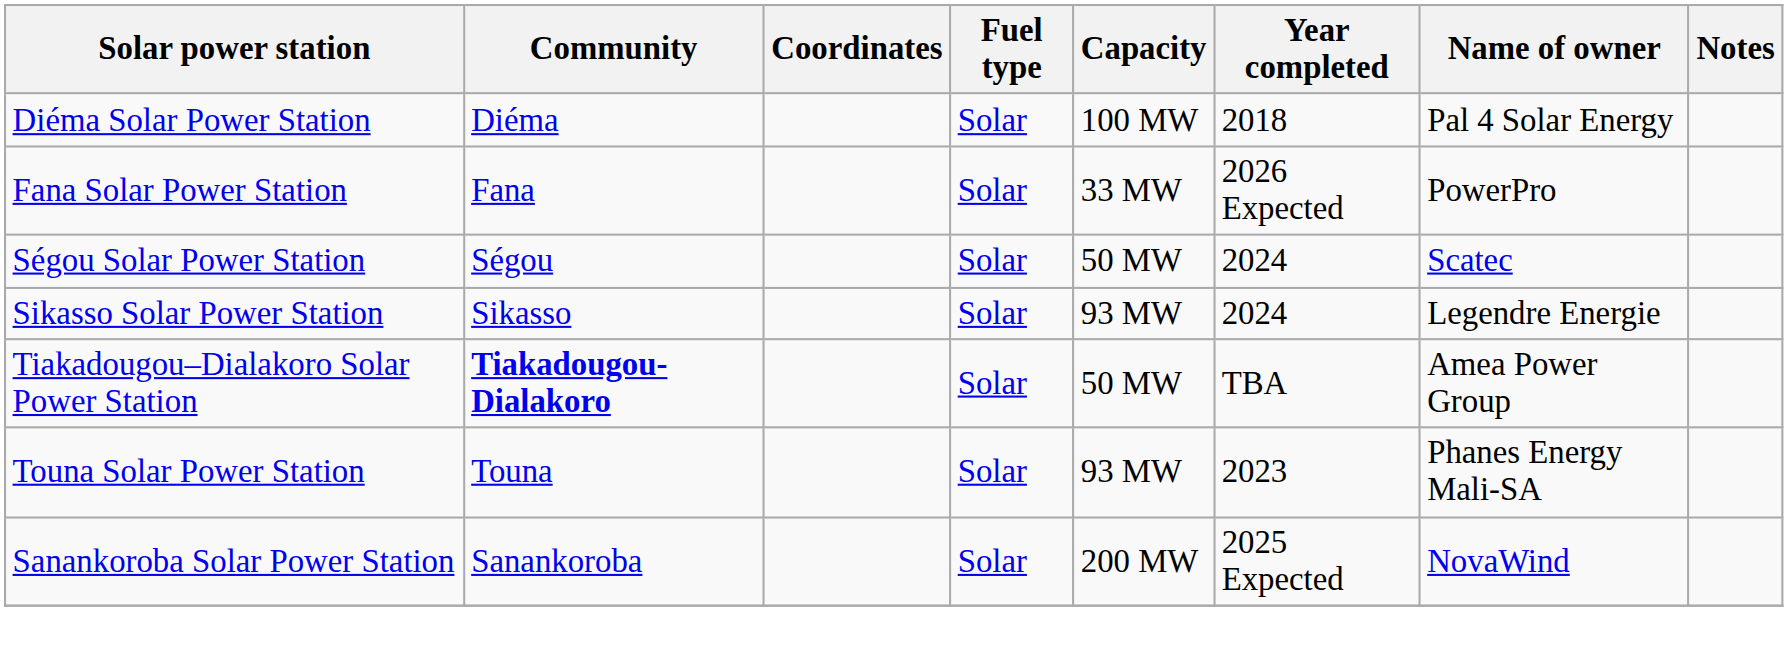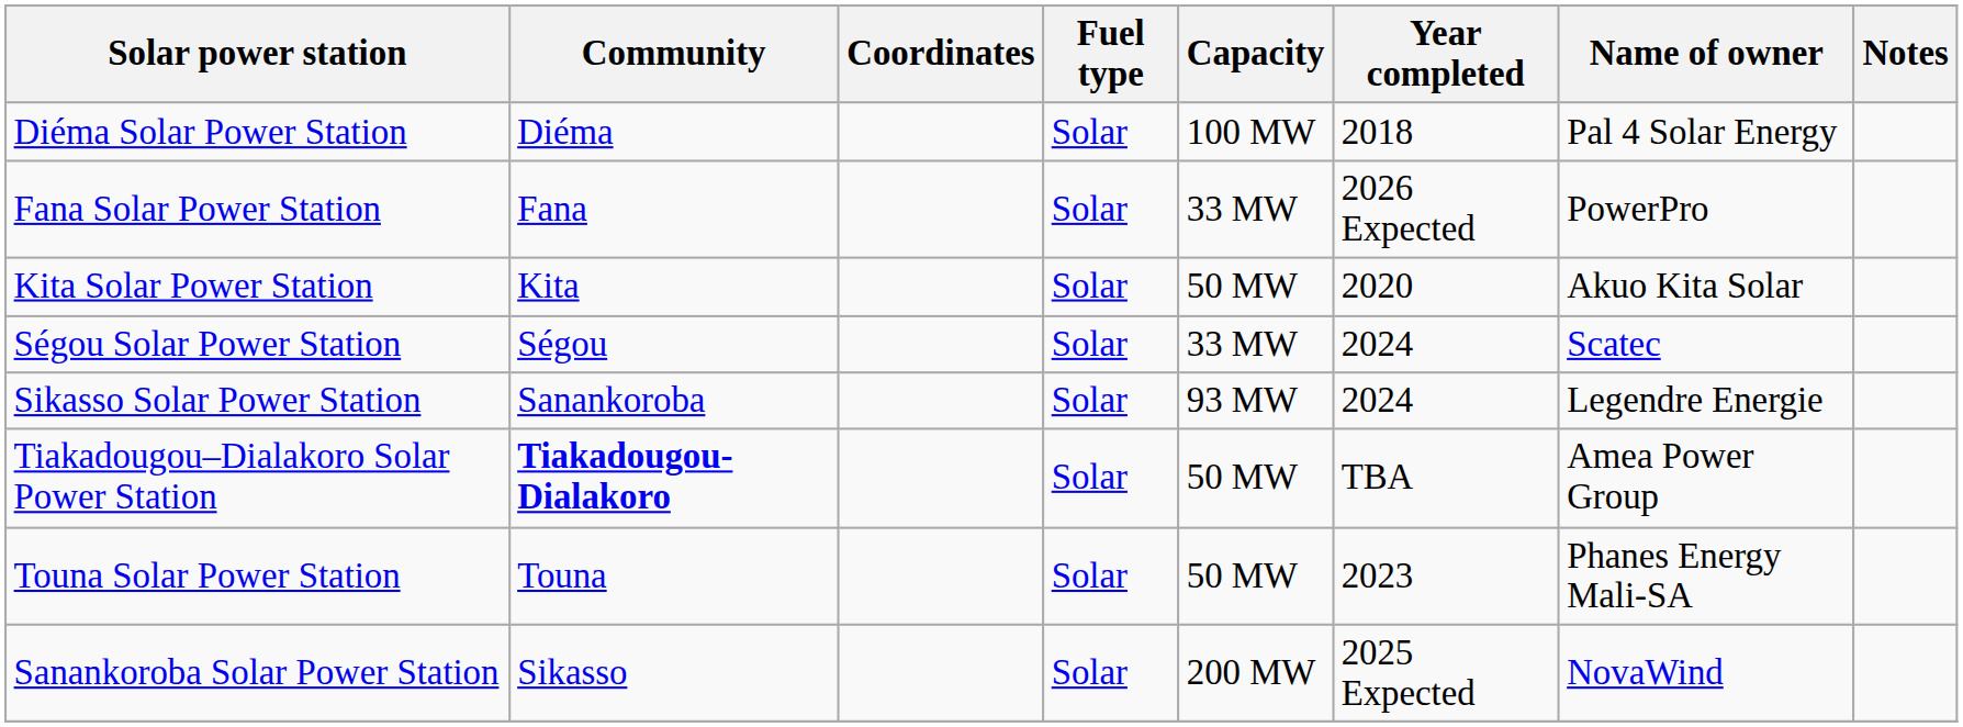+ row: Kita Solar Power Station | Kita | Solar | 50 MW | 2020 | Akuo Kita Solar
Ségou Solar Power Station | Capacity: 50 MW -> 33 MW
Sikasso Solar Power Station | Community: Sikasso -> Sanankoroba
Touna Solar Power Station | Capacity: 93 MW -> 50 MW
Sanankoroba Solar Power Station | Community: Sanankoroba -> Sikasso
